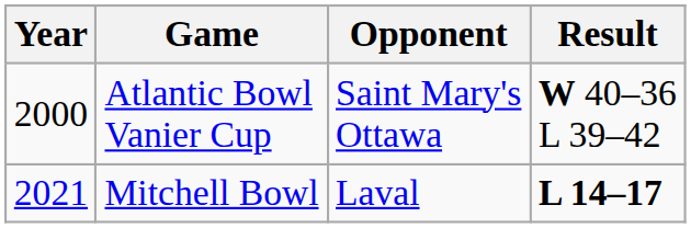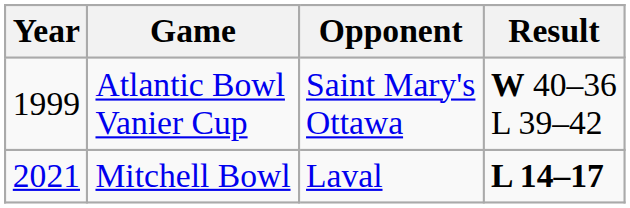Atlantic Bowl Vanier Cup | Year: 2000 -> 1999
